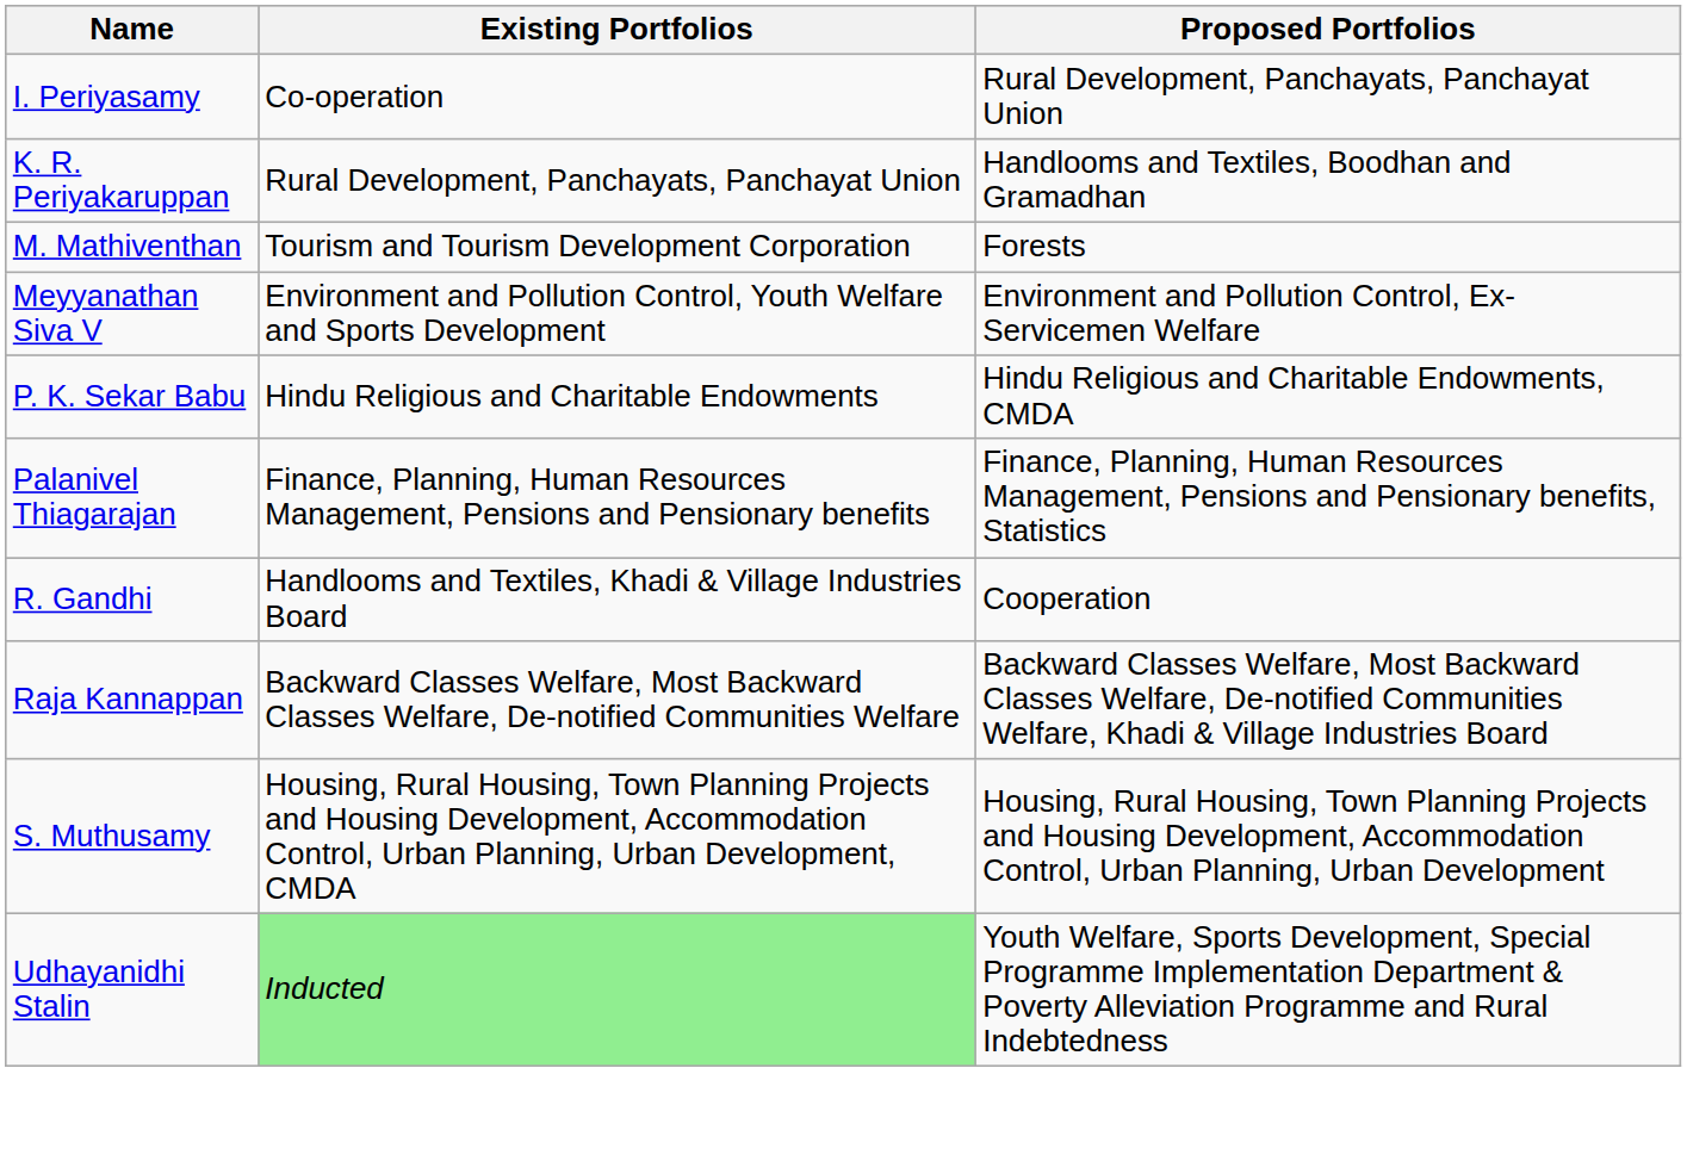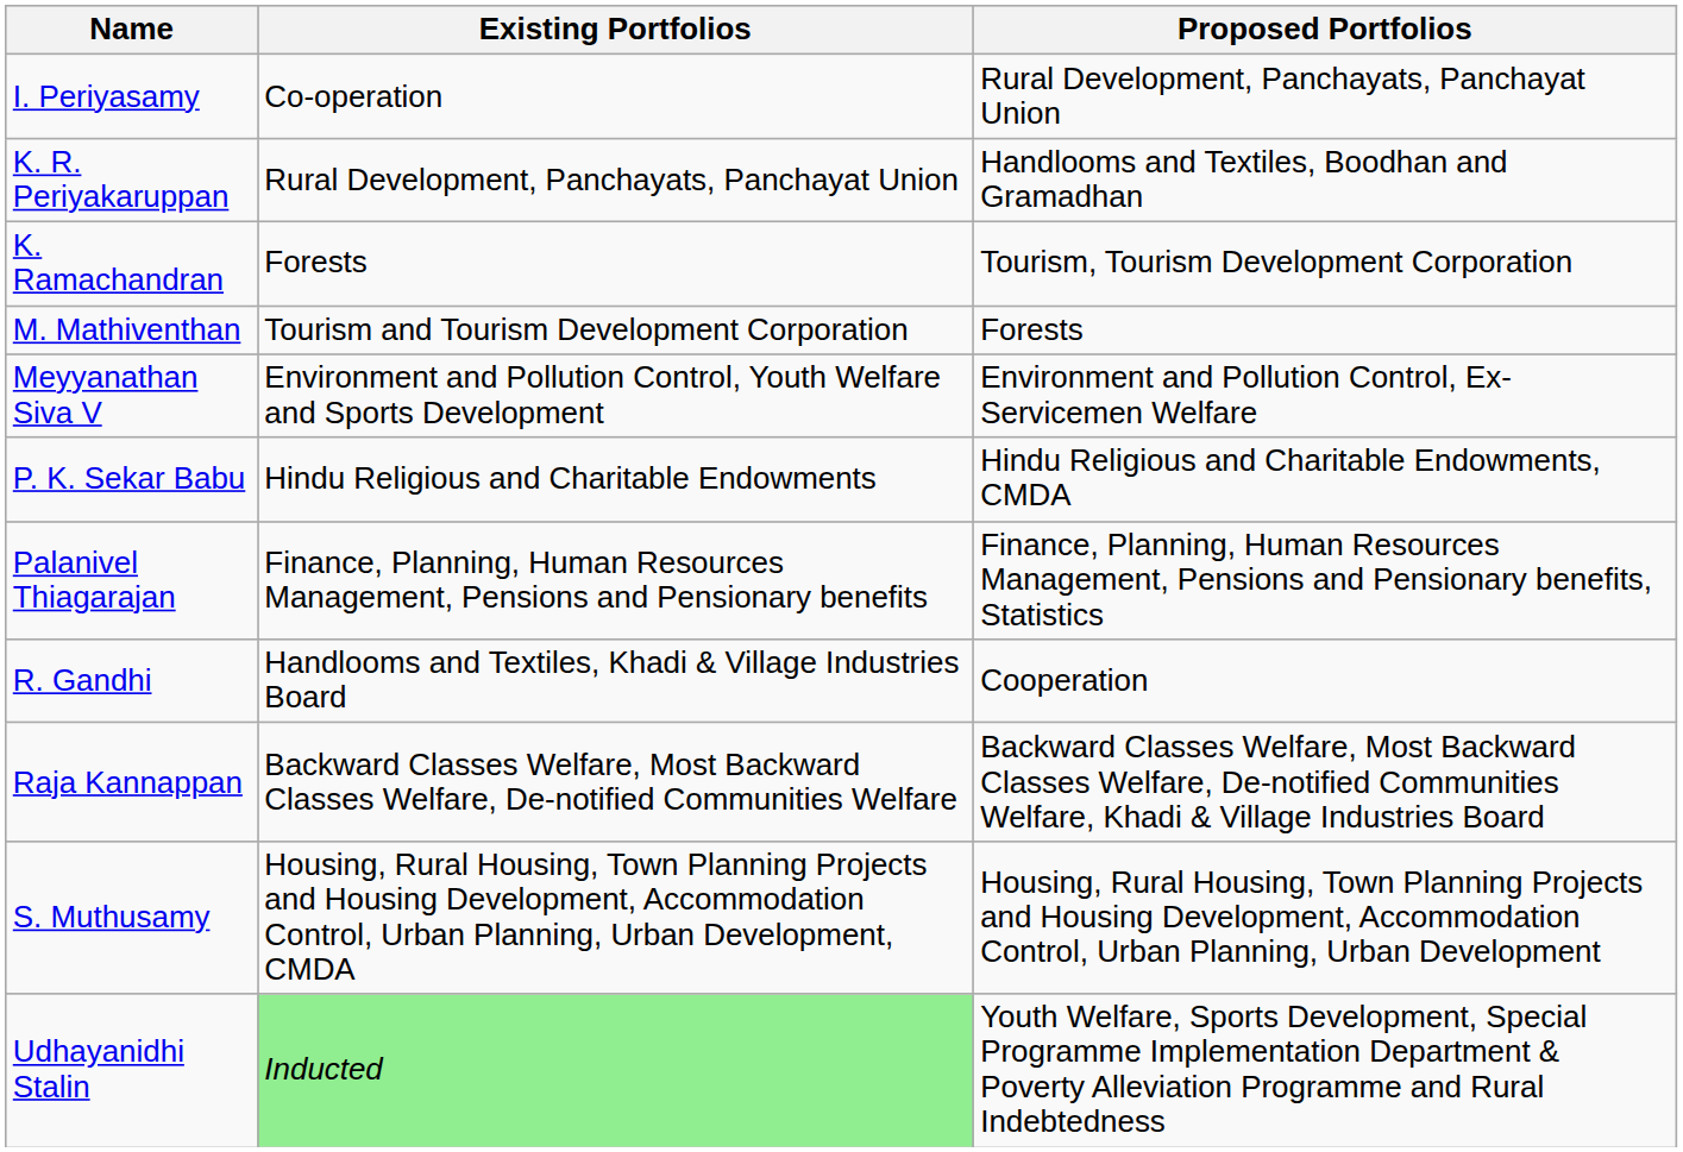+ row: K. Ramachandran | Forests | Tourism, Tourism Development Corporation
